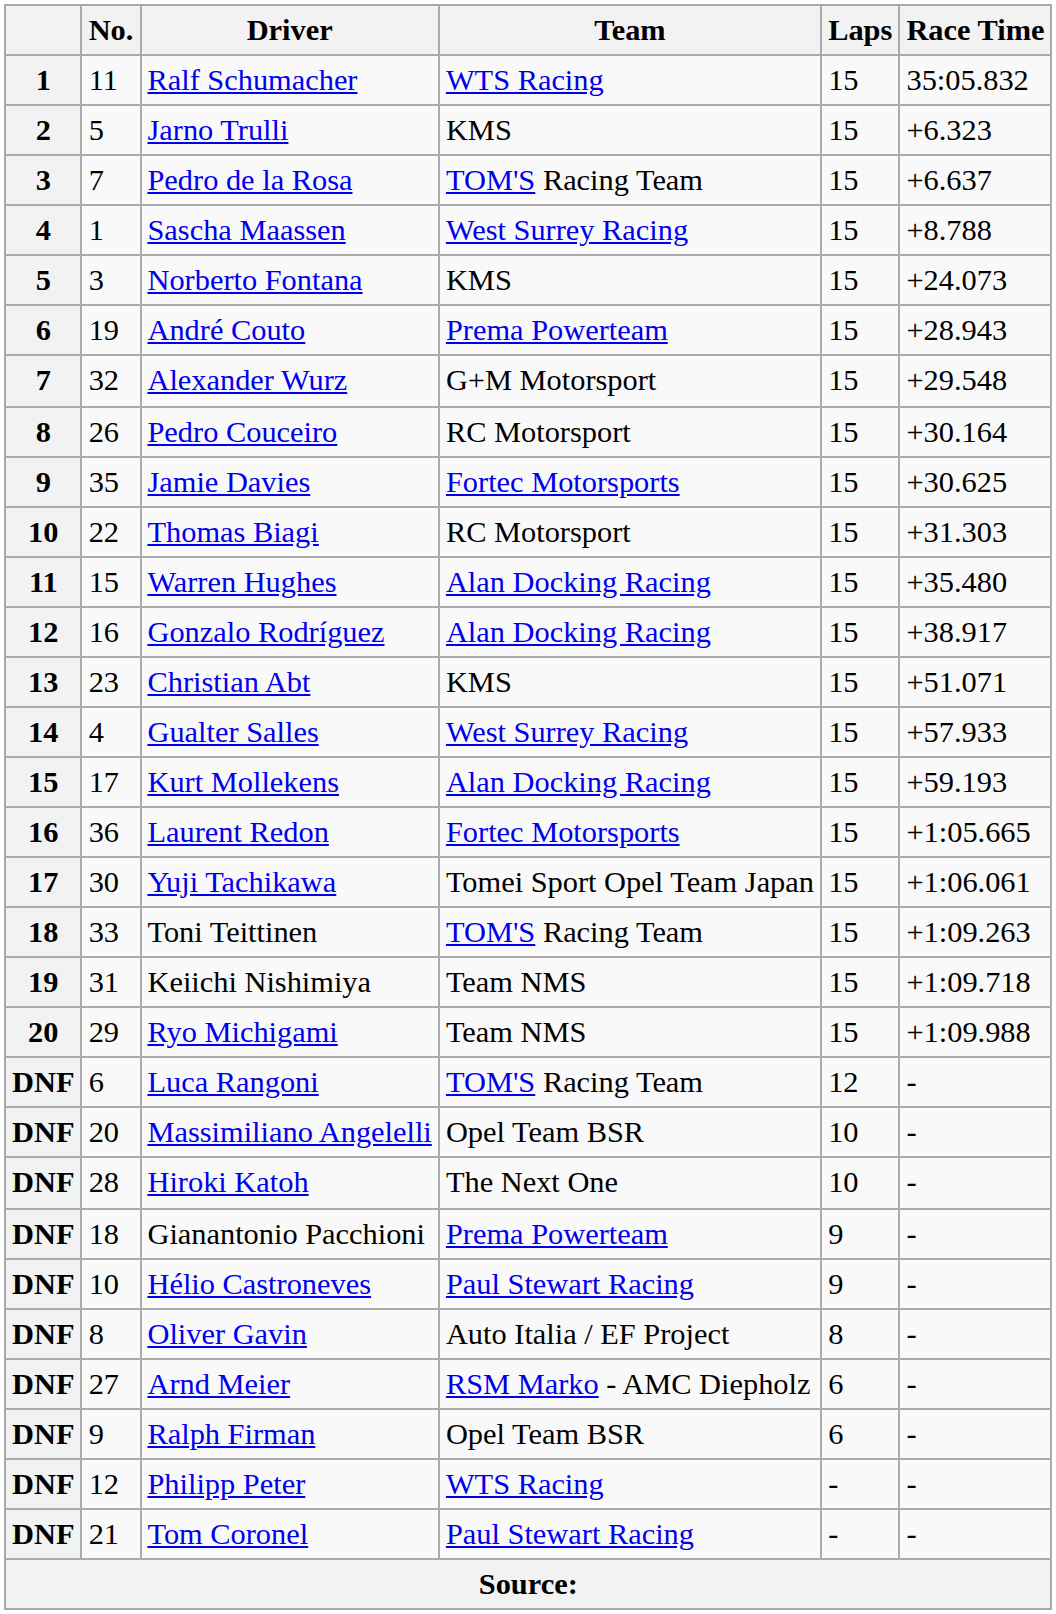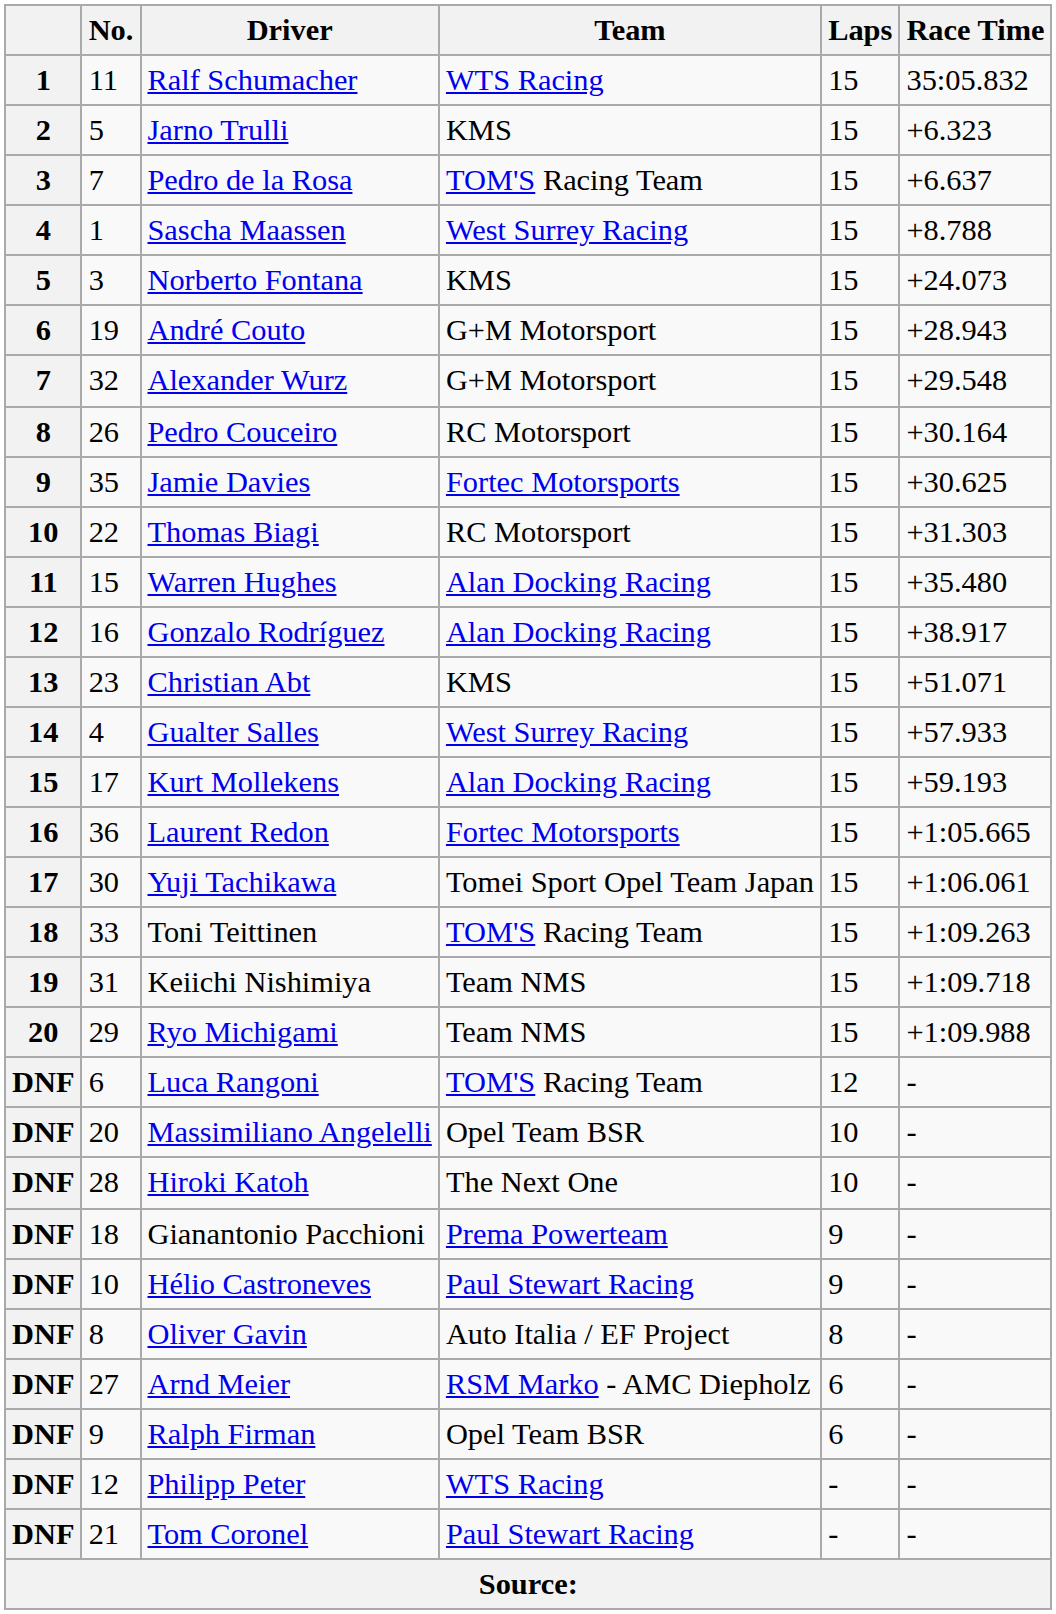André Couto | Team: Prema Powerteam -> G+M Motorsport
